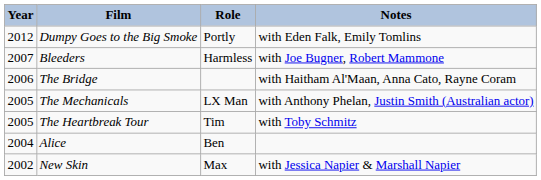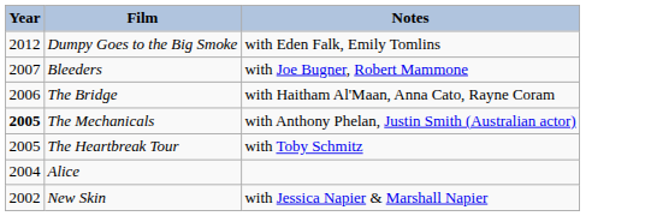- column: Role | Portly | Harmless | LX Man | Tim | Ben | Max
The Mechanicals | Year: normal -> bold
